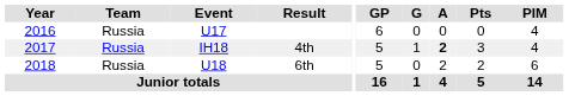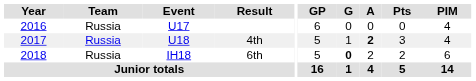4th | Event: IH18 -> U18
6th | Event: U18 -> IH18
6th | G: normal -> bold
